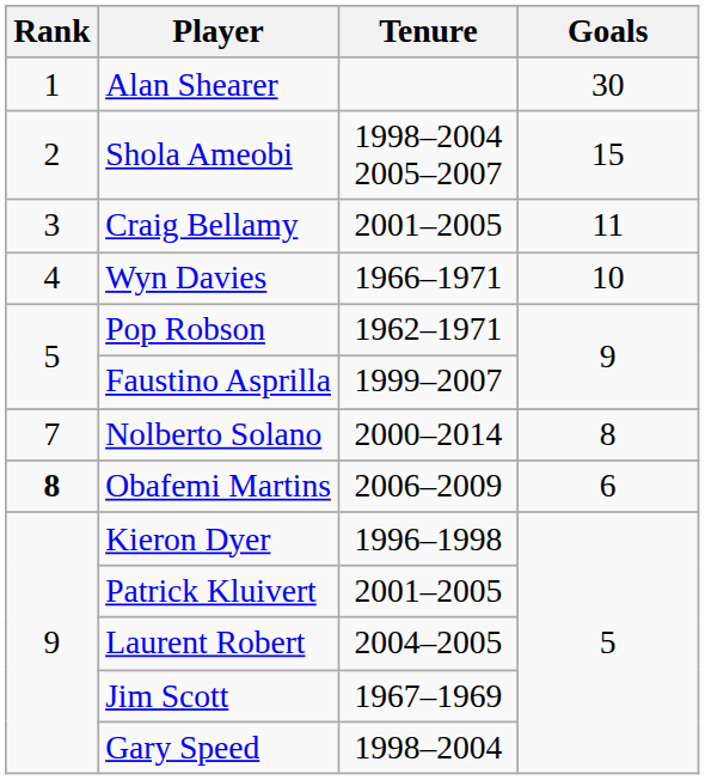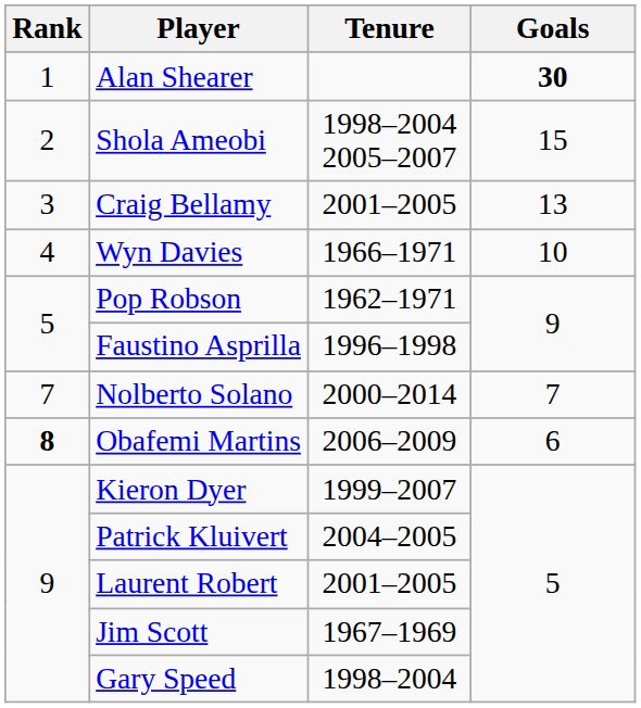Alan Shearer | Goals: normal -> bold
Craig Bellamy | Goals: 11 -> 13
Faustino Asprilla | Tenure: 1999–2007 -> 1996–1998
Nolberto Solano | Goals: 8 -> 7
Kieron Dyer | Tenure: 1996–1998 -> 1999–2007
Patrick Kluivert | Tenure: 2001–2005 -> 2004–2005
Laurent Robert | Tenure: 2004–2005 -> 2001–2005
